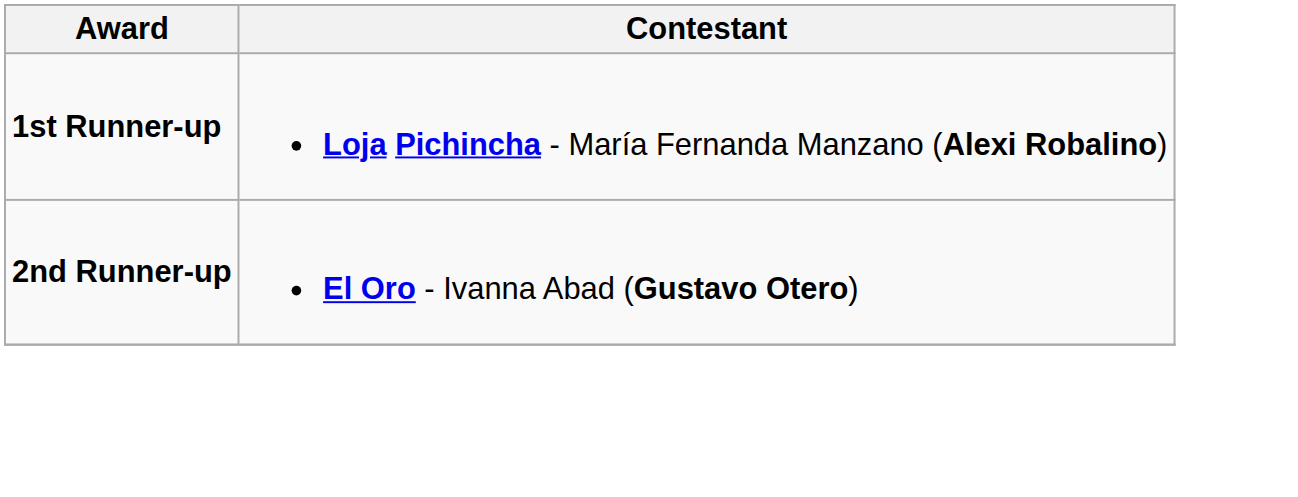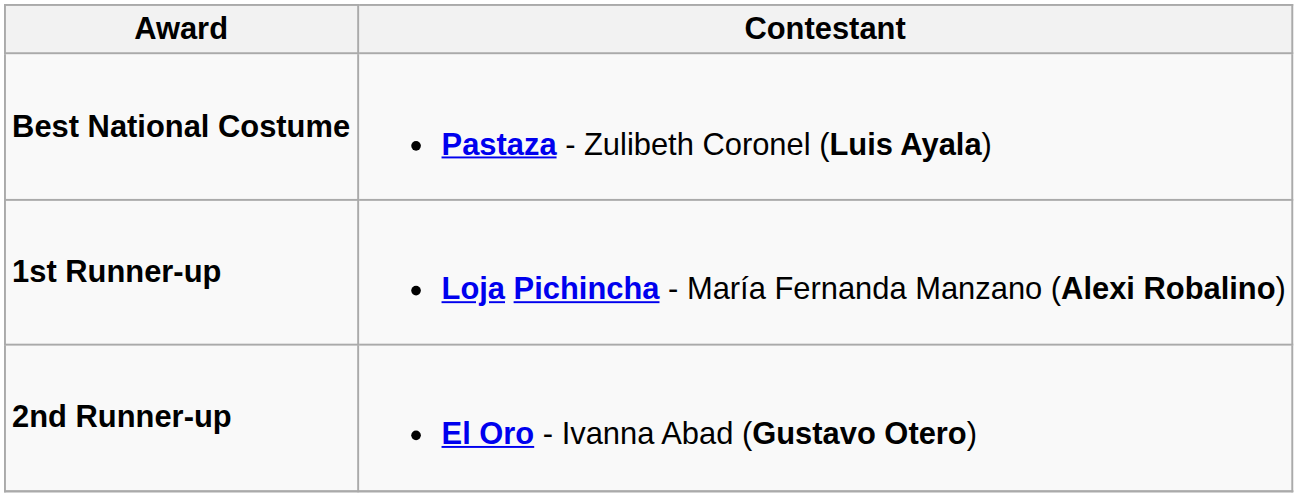+ row: Best National Costume | Pastaza - Zulibeth Coronel (Luis Ayala)
